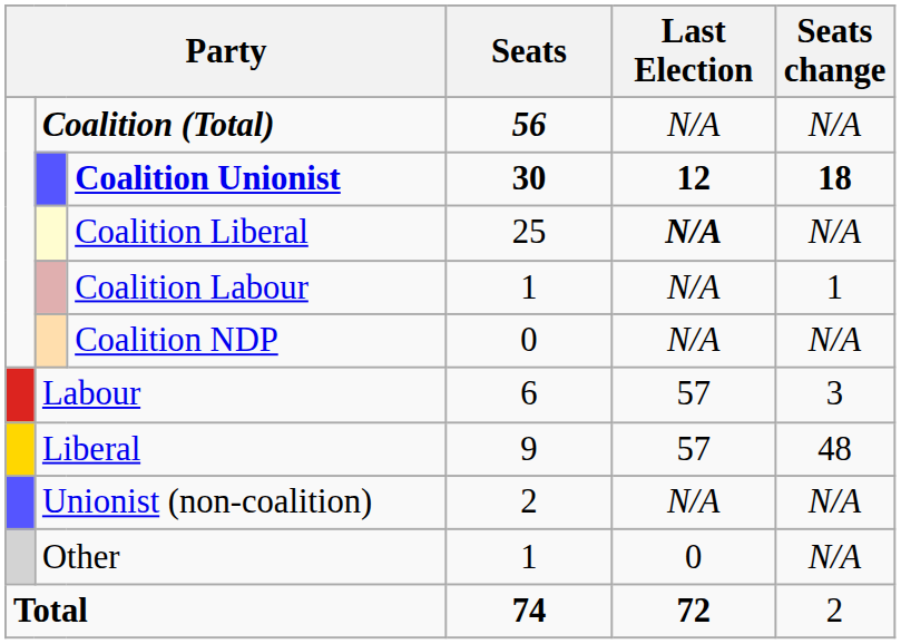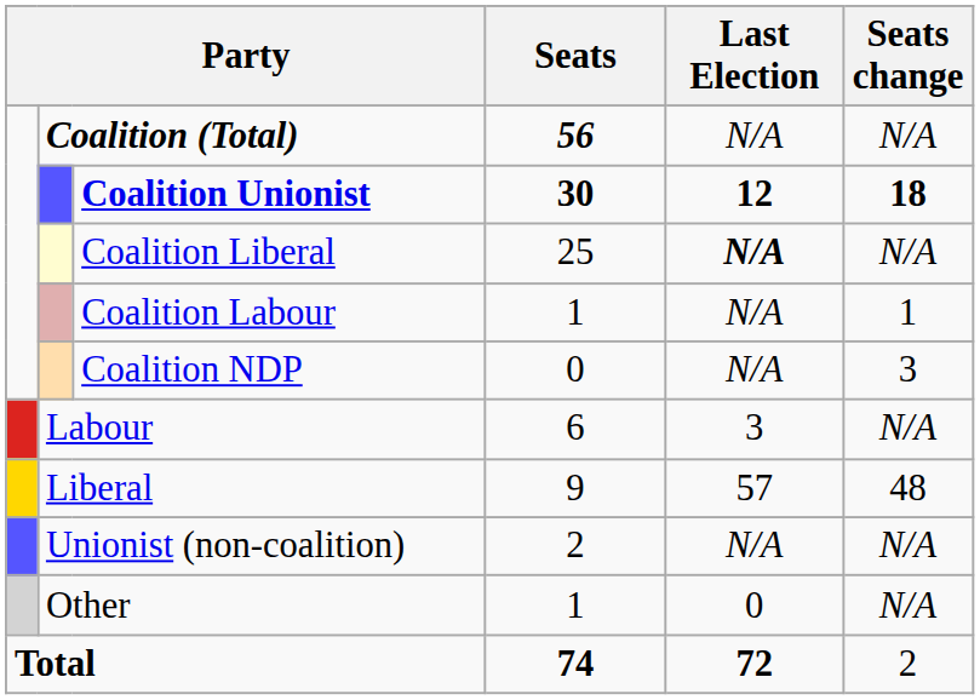Coalition NDP | Seats change: N/A -> 3
Labour | Last Election: 57 -> 3
Labour | Seats change: 3 -> N/A
